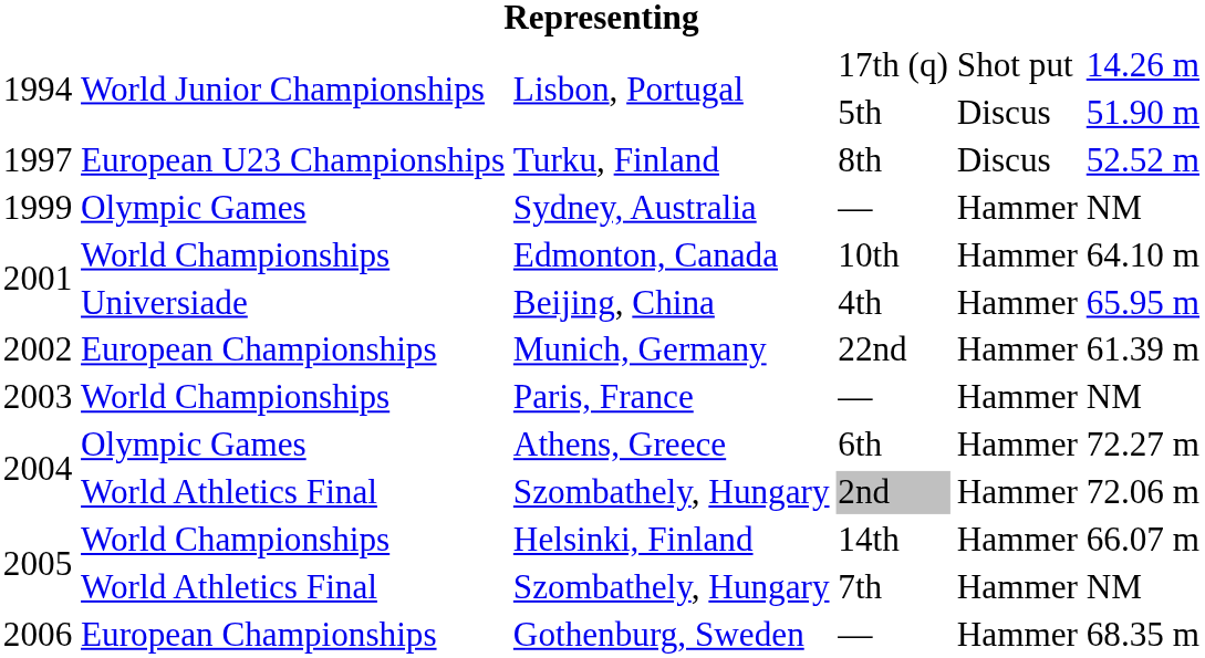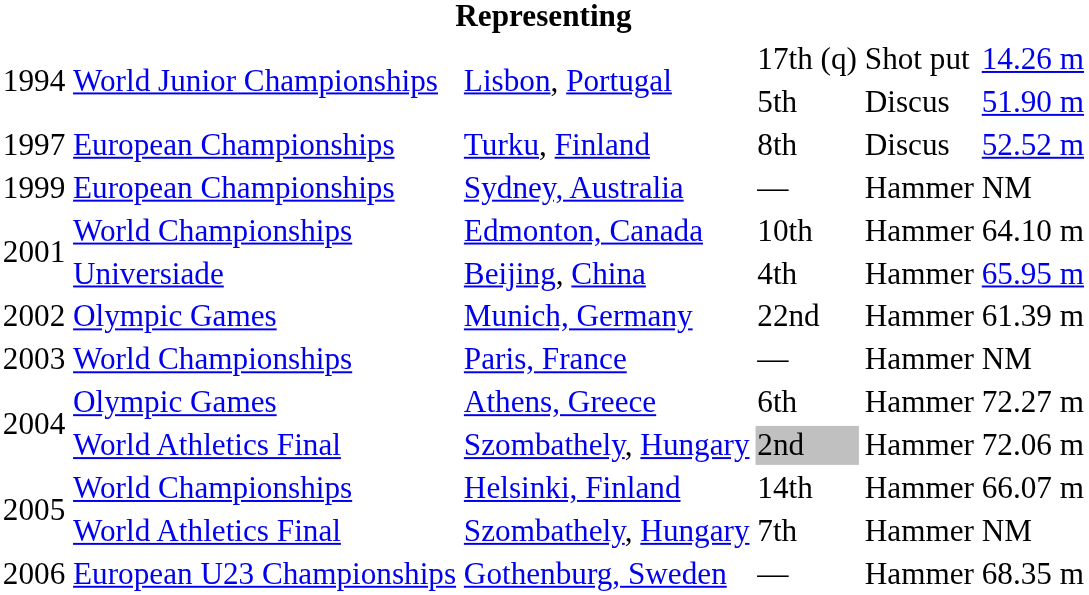Turku, Finland | column 2: European U23 Championships -> European Championships
Sydney, Australia | column 2: Olympic Games -> European Championships
Munich, Germany | column 2: European Championships -> Olympic Games
Gothenburg, Sweden | column 2: European Championships -> European U23 Championships
